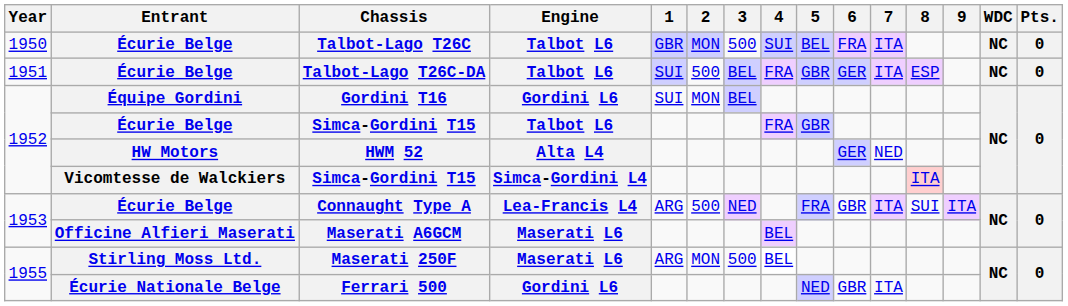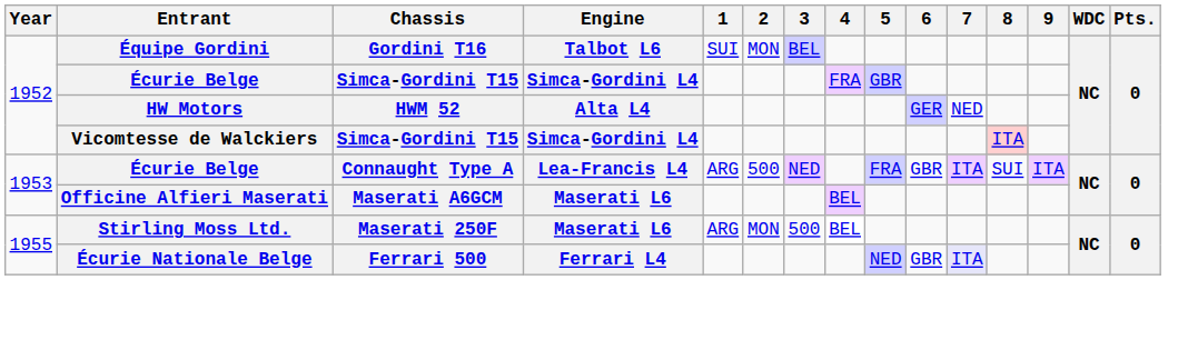- row: 1950 | Écurie Belge | Talbot-Lago T26C | Talbot L6 | GBR | MON | 500 | SUI | BEL | FRA | ITA | NC | 0
- row: 1951 | Écurie Belge | Talbot-Lago T26C-DA | Talbot L6 | SUI | 500 | BEL | FRA | GBR | GER | ITA | ESP | NC | 0
Gordini T16 | Engine: Gordini L6 -> Talbot L6
Écurie Belge / Simca-Gordini T15 | Engine: Talbot L6 -> Simca-Gordini L4
Ferrari 500 | Engine: Gordini L6 -> Ferrari L4
Ferrari 500 | 7: no background -> lavender background
